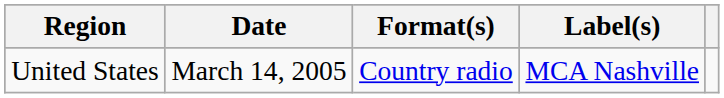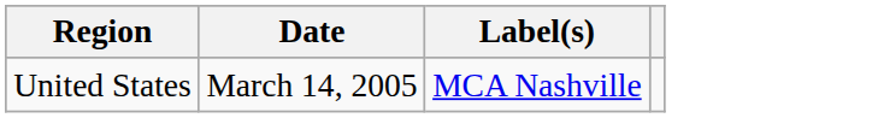- column: Format(s) | Country radio
